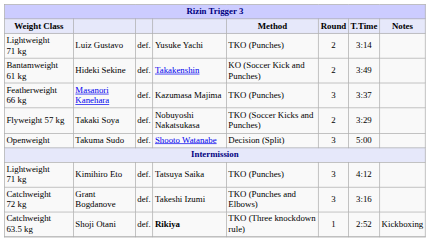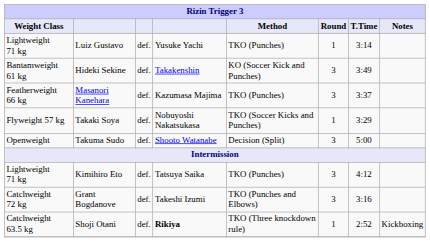Luiz Gustavo | Round: 2 -> 1
Hideki Sekine | Round: 2 -> 3
Takaki Soya | Round: 2 -> 1
